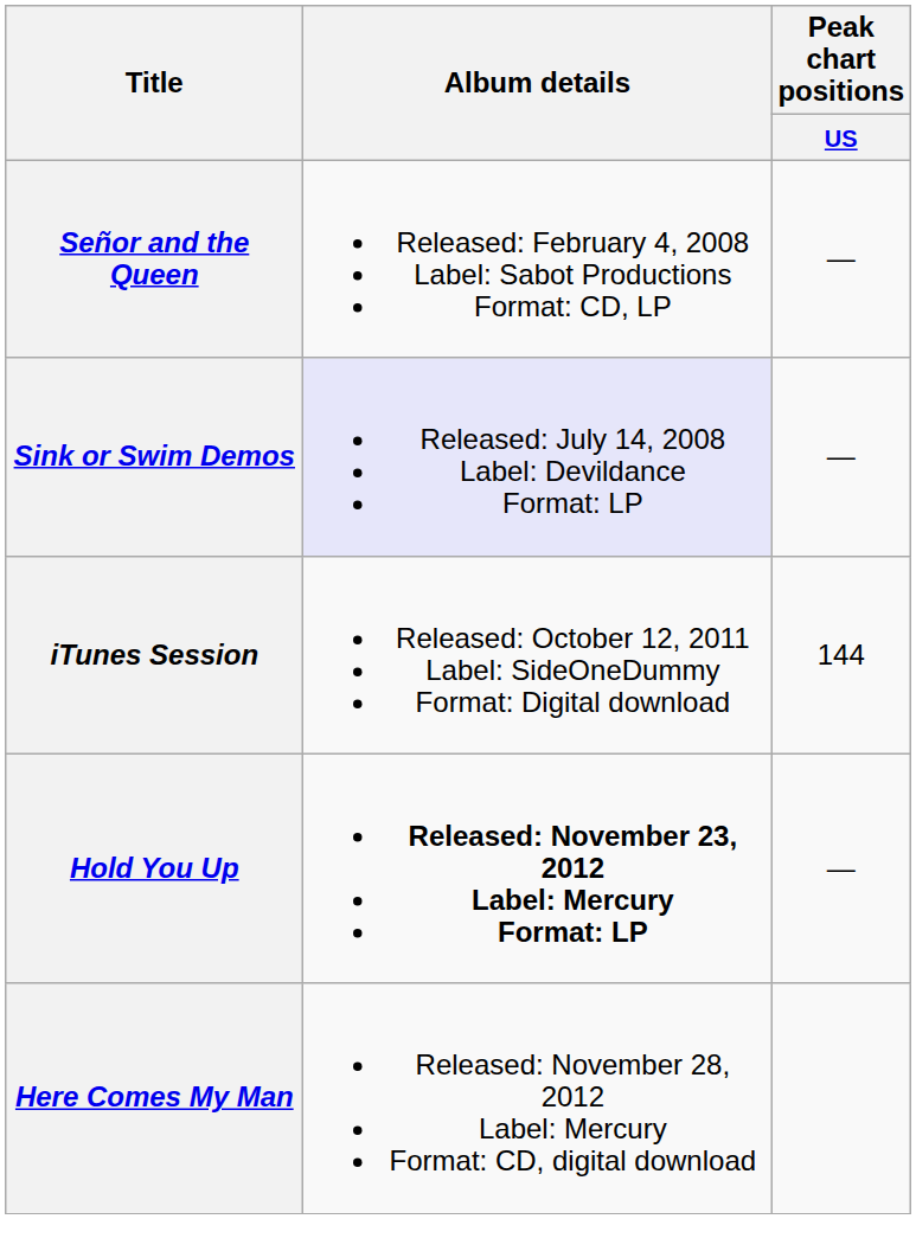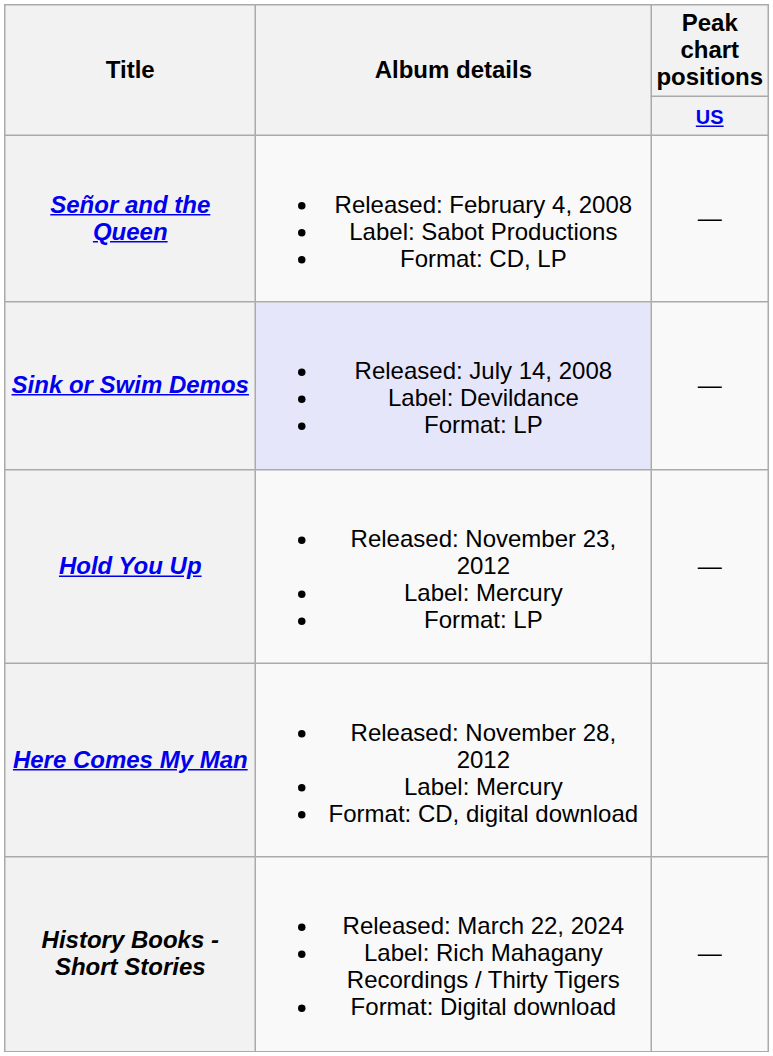- row: iTunes Session | Released: October 12, 2011 Label: SideOneDummy Format: Digital download | 144
Hold You Up | Album details: bold -> normal
+ row: History Books - Short Stories | Released: March 22, 2024 Label: Rich Mahagany Recordings / Thirty Tigers Format: Digital download | —
